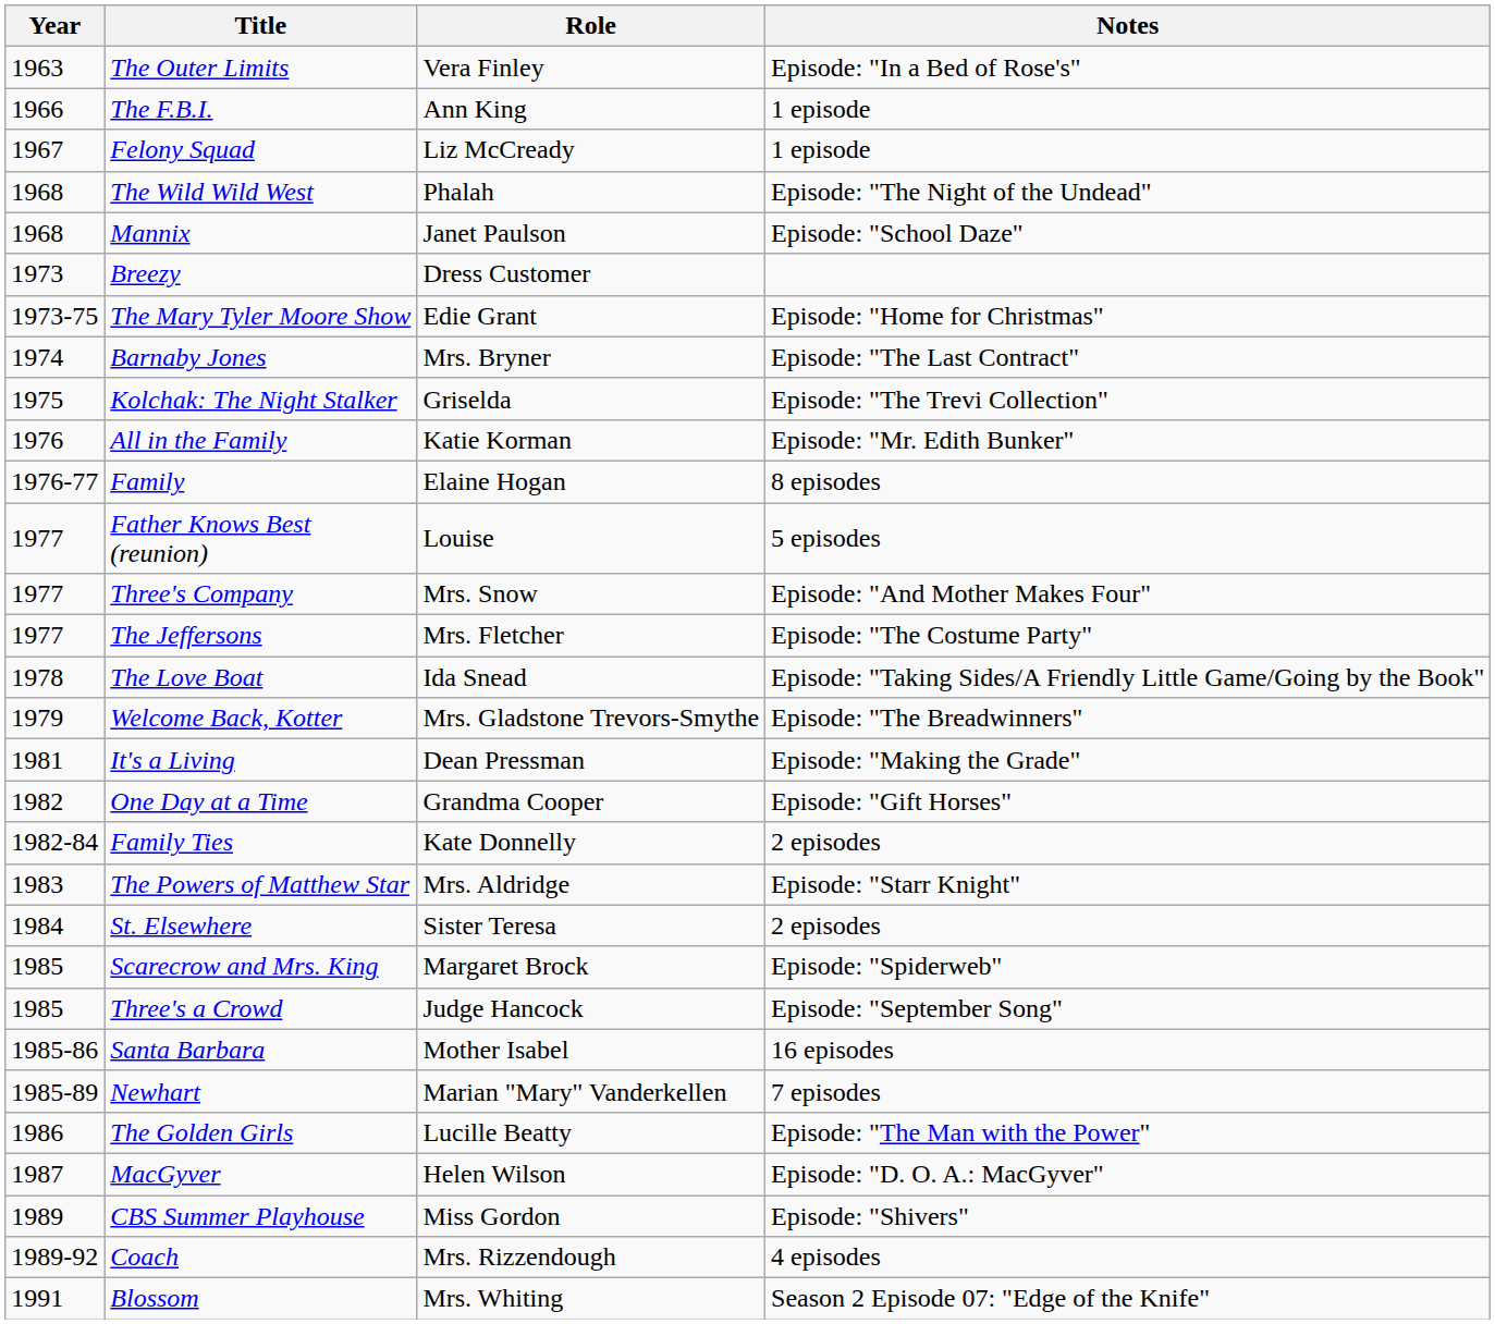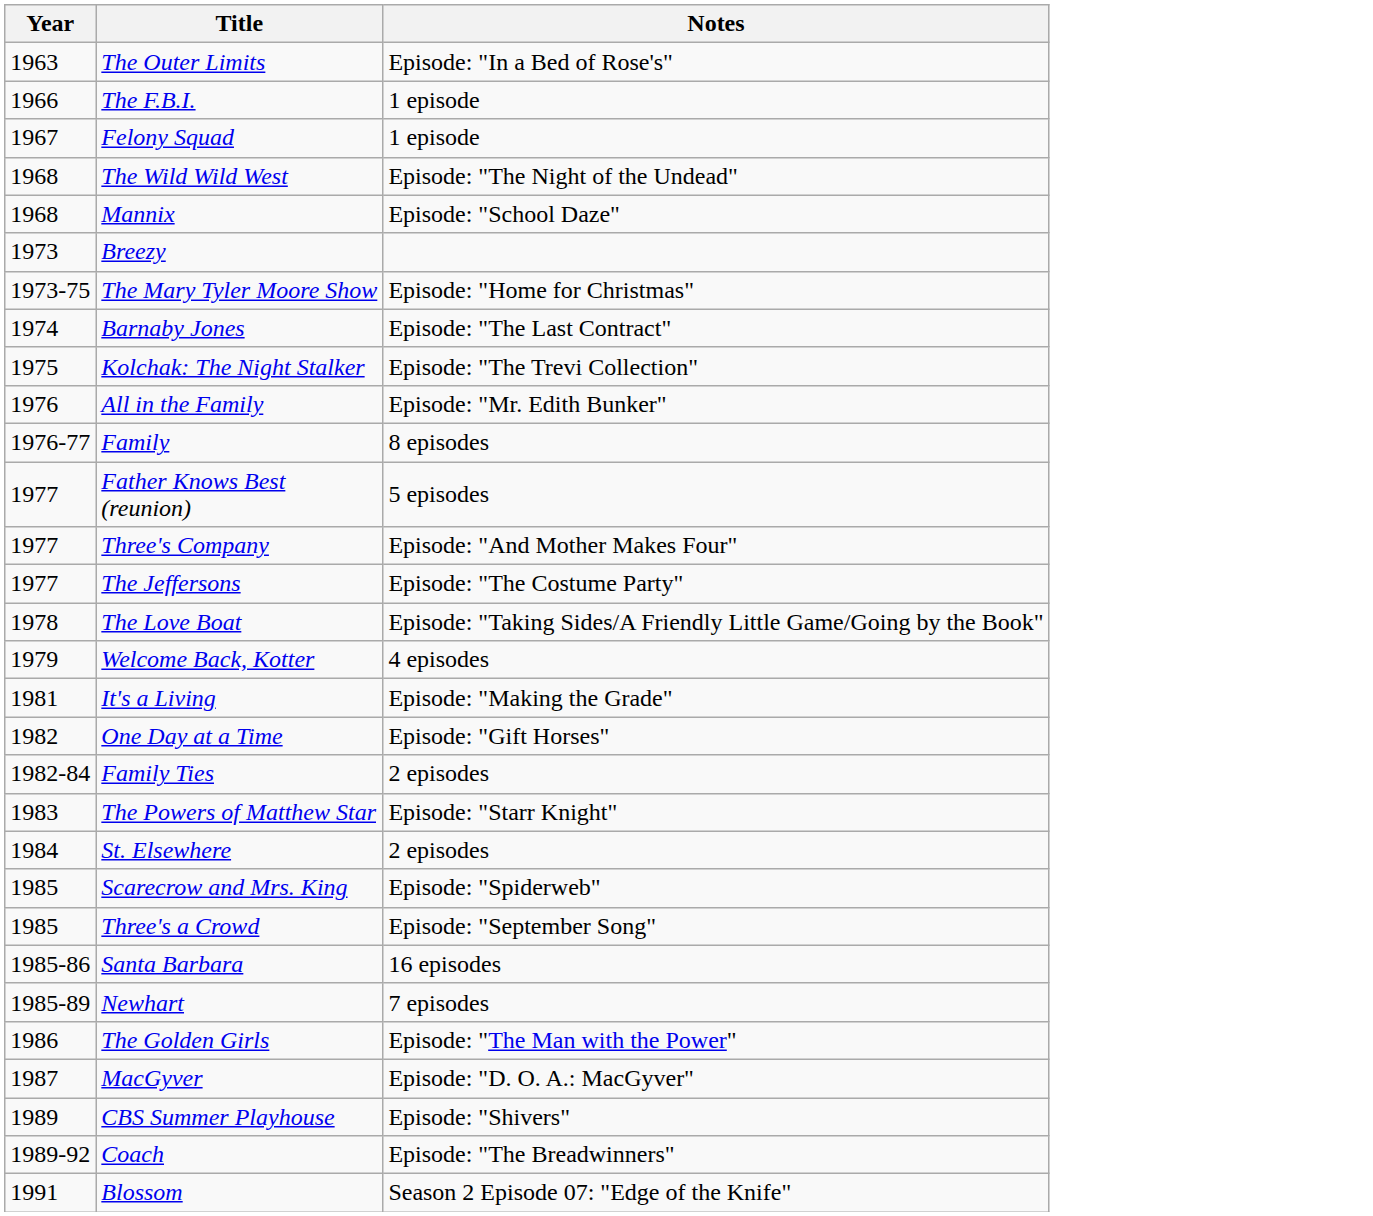- column: Role | Vera Finley | Ann King | Liz McCready | Phalah | Janet Paulson | Dress Customer | Edie Grant | Mrs. Bryner | Griselda | Katie Korman | Elaine Hogan | Louise | Mrs. Snow | Mrs. Fletcher | Ida Snead | Mrs. Gladstone Trevors-Smythe | Dean Pressman | Grandma Cooper | Kate Donnelly | Mrs. Aldridge | Sister Teresa | Margaret Brock | Judge Hancock | Mother Isabel | Marian "Mary" Vanderkellen | Lucille Beatty | Helen Wilson | Miss Gordon | Mrs. Rizzendough | Mrs. Whiting
Welcome Back, Kotter | Notes: Episode: "The Breadwinners" -> 4 episodes
Coach | Notes: 4 episodes -> Episode: "The Breadwinners"
